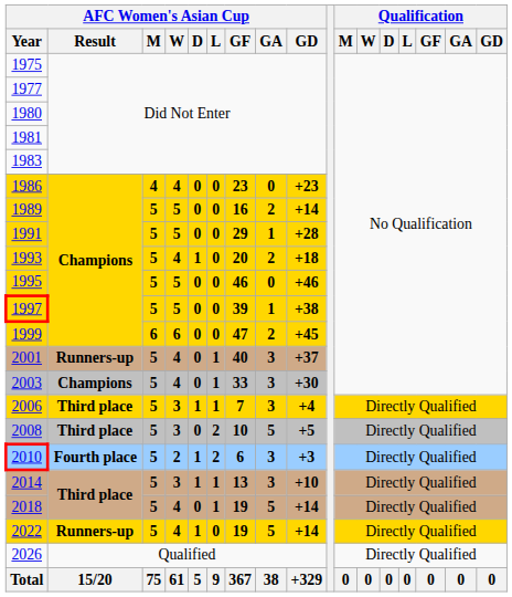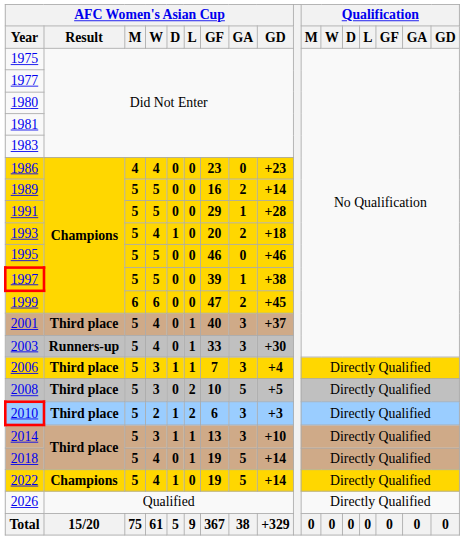2001 | AFC Women's Asian Cup / Result: Runners-up -> Third place
2003 | AFC Women's Asian Cup / Result: Champions -> Runners-up
2010 | AFC Women's Asian Cup / Result: Fourth place -> Third place
2022 | AFC Women's Asian Cup / Result: Runners-up -> Champions
